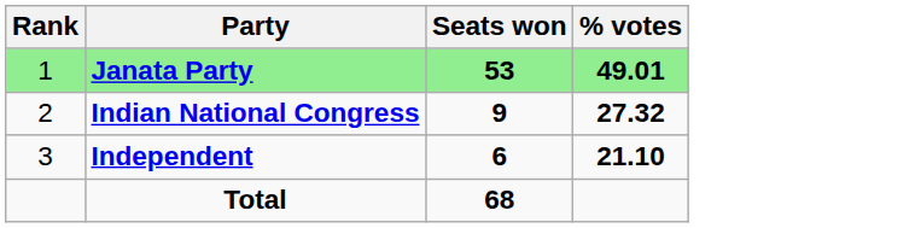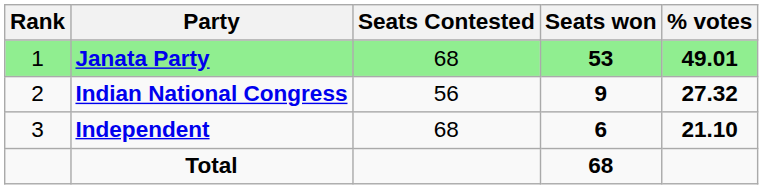+ column: Seats Contested | 68 | 56 | 68
